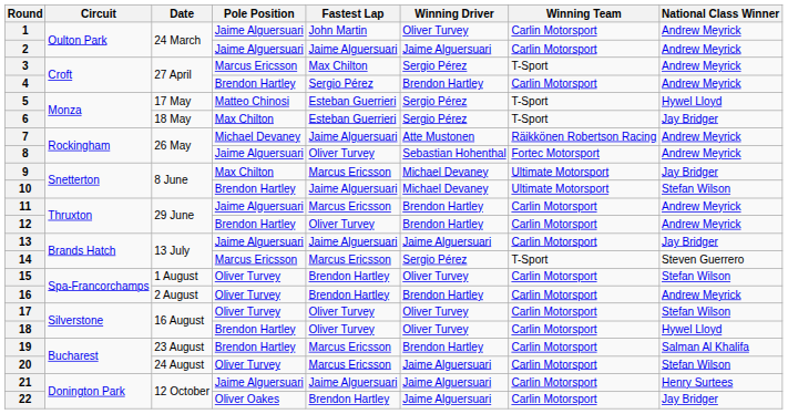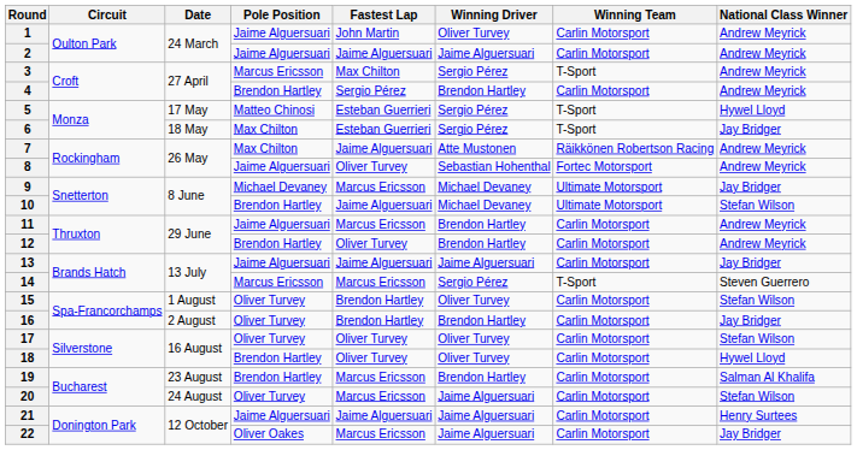7 | Pole Position: Michael Devaney -> Max Chilton
9 | Pole Position: Max Chilton -> Michael Devaney
16 | National Class Winner: Andrew Meyrick -> Jay Bridger
22 | Fastest Lap: Brendon Hartley -> Marcus Ericsson
